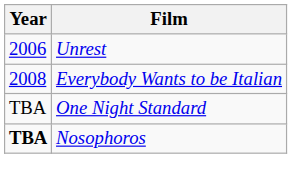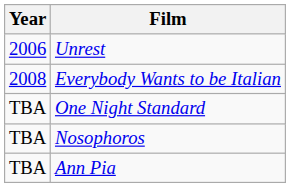Nosophoros | Year: bold -> normal
+ row: TBA | Ann Pia
